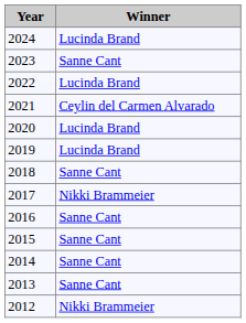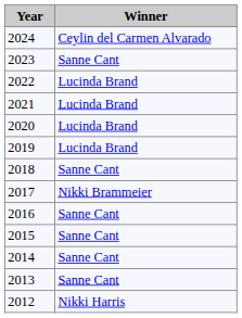2024 | Winner: Lucinda Brand -> Ceylin del Carmen Alvarado
2021 | Winner: Ceylin del Carmen Alvarado -> Lucinda Brand
2012 | Winner: Nikki Brammeier -> Nikki Harris
